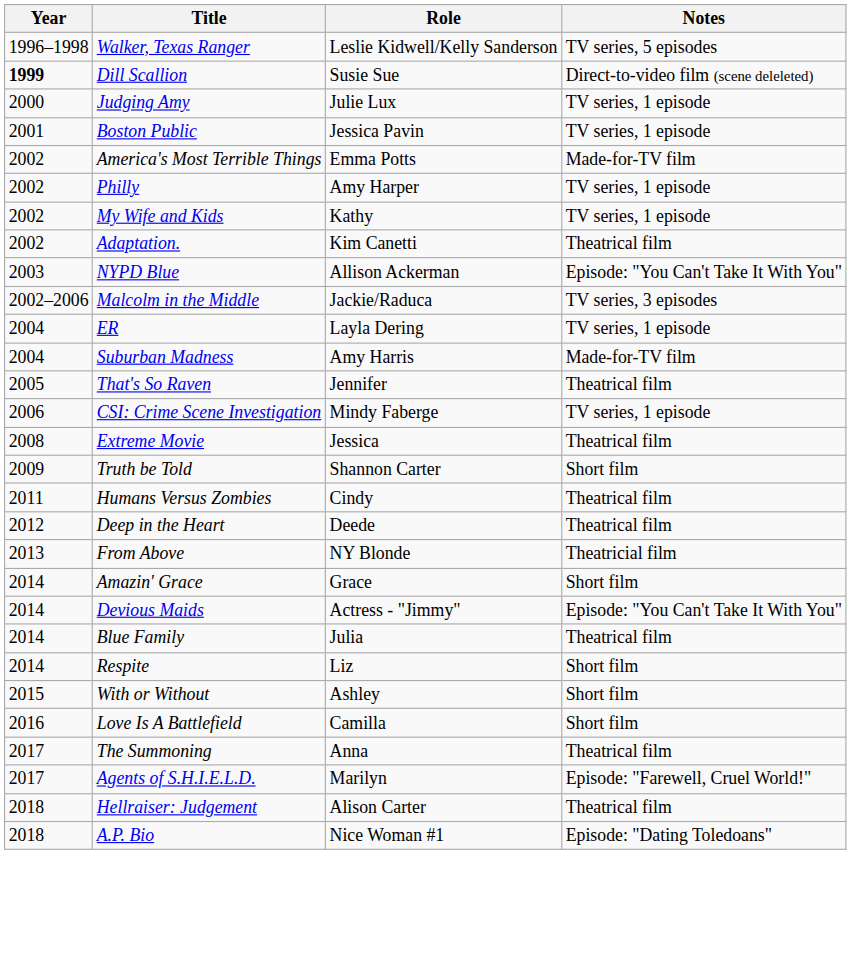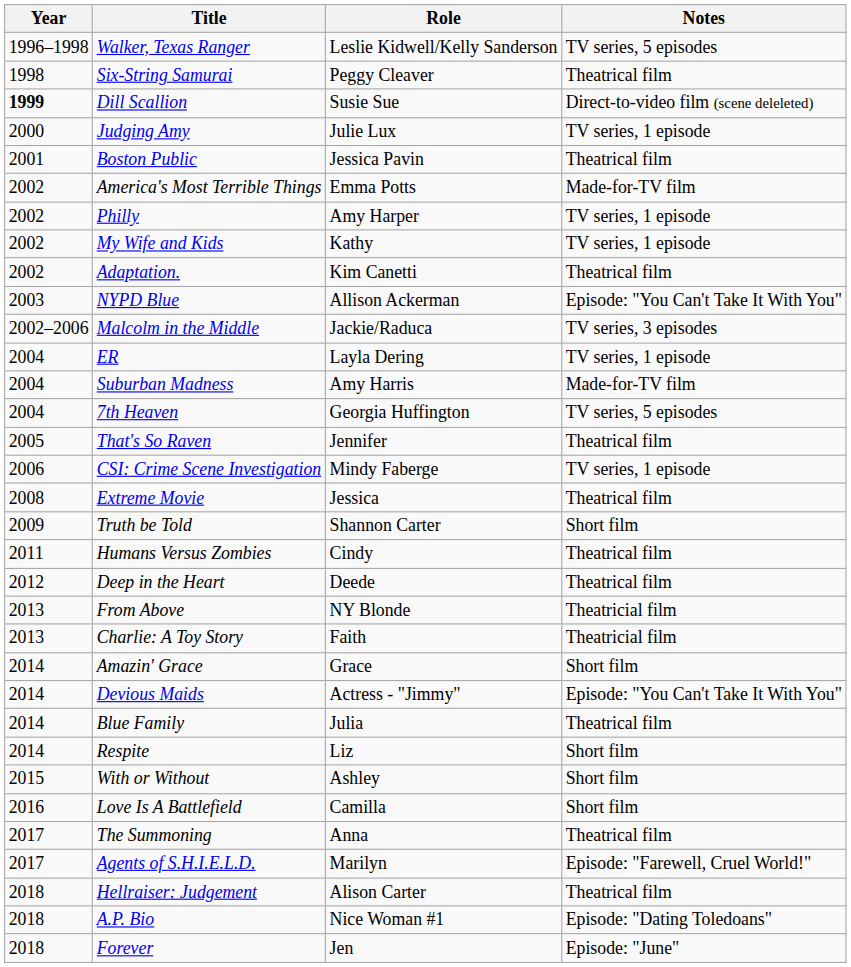+ row: 1998 | Six-String Samurai | Peggy Cleaver | Theatrical film
Boston Public | Notes: TV series, 1 episode -> Theatrical film
+ row: 2004 | 7th Heaven | Georgia Huffington | TV series, 5 episodes
+ row: 2013 | Charlie: A Toy Story | Faith | Theatricial film
+ row: 2018 | Forever | Jen | Episode: "June"
